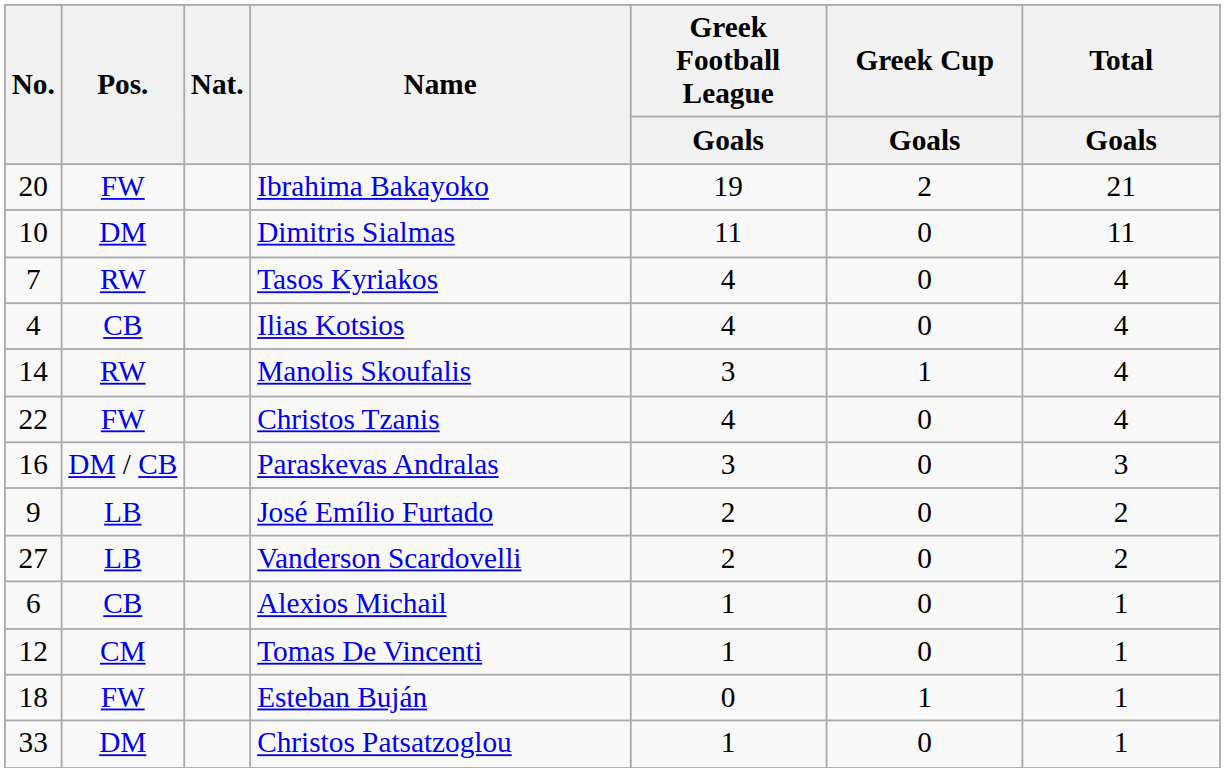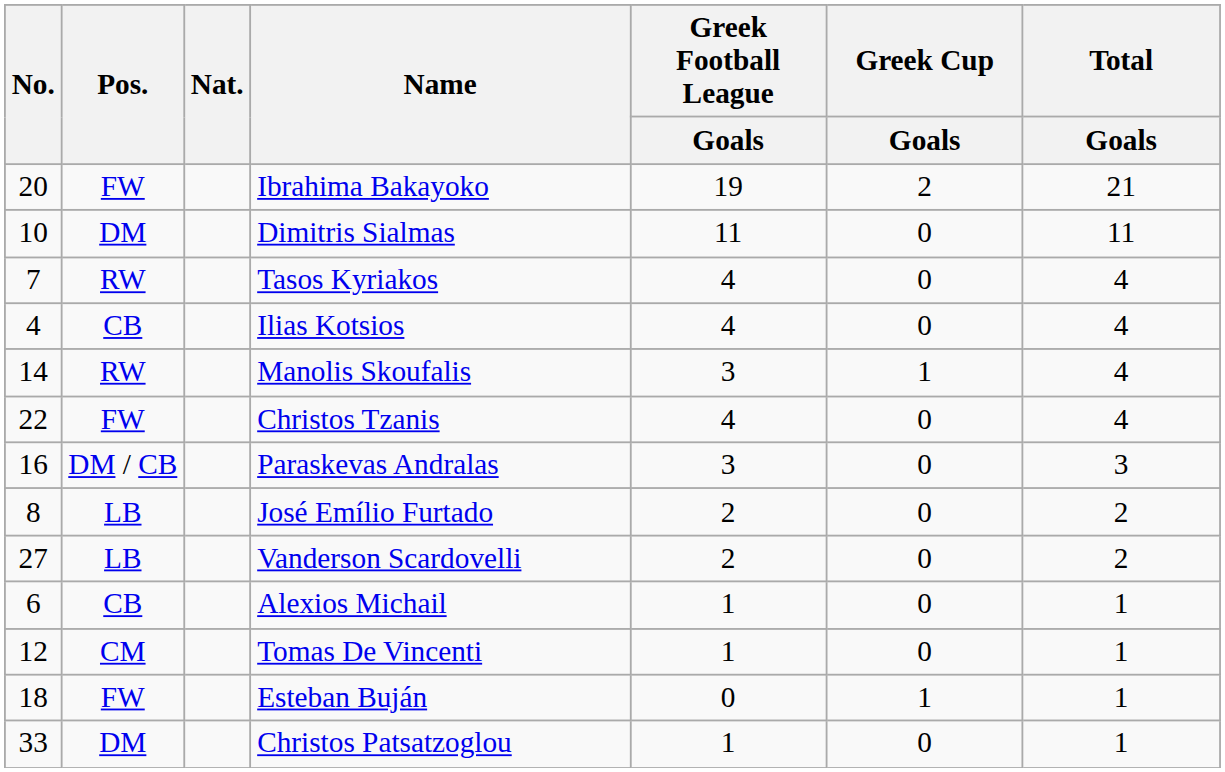José Emílio Furtado | No.: 9 -> 8
